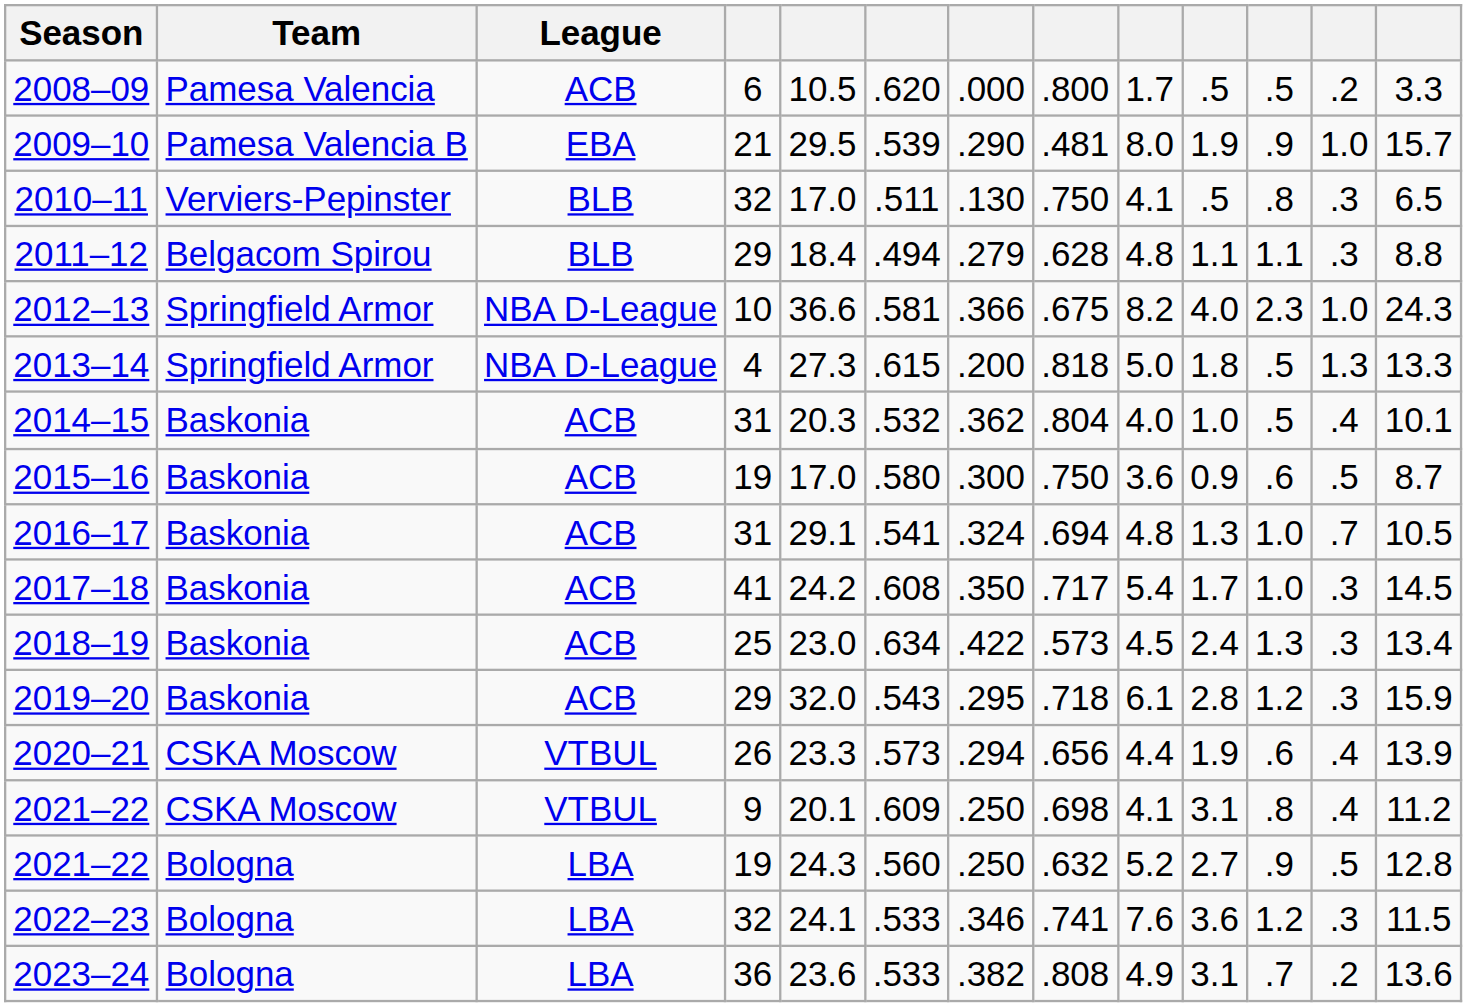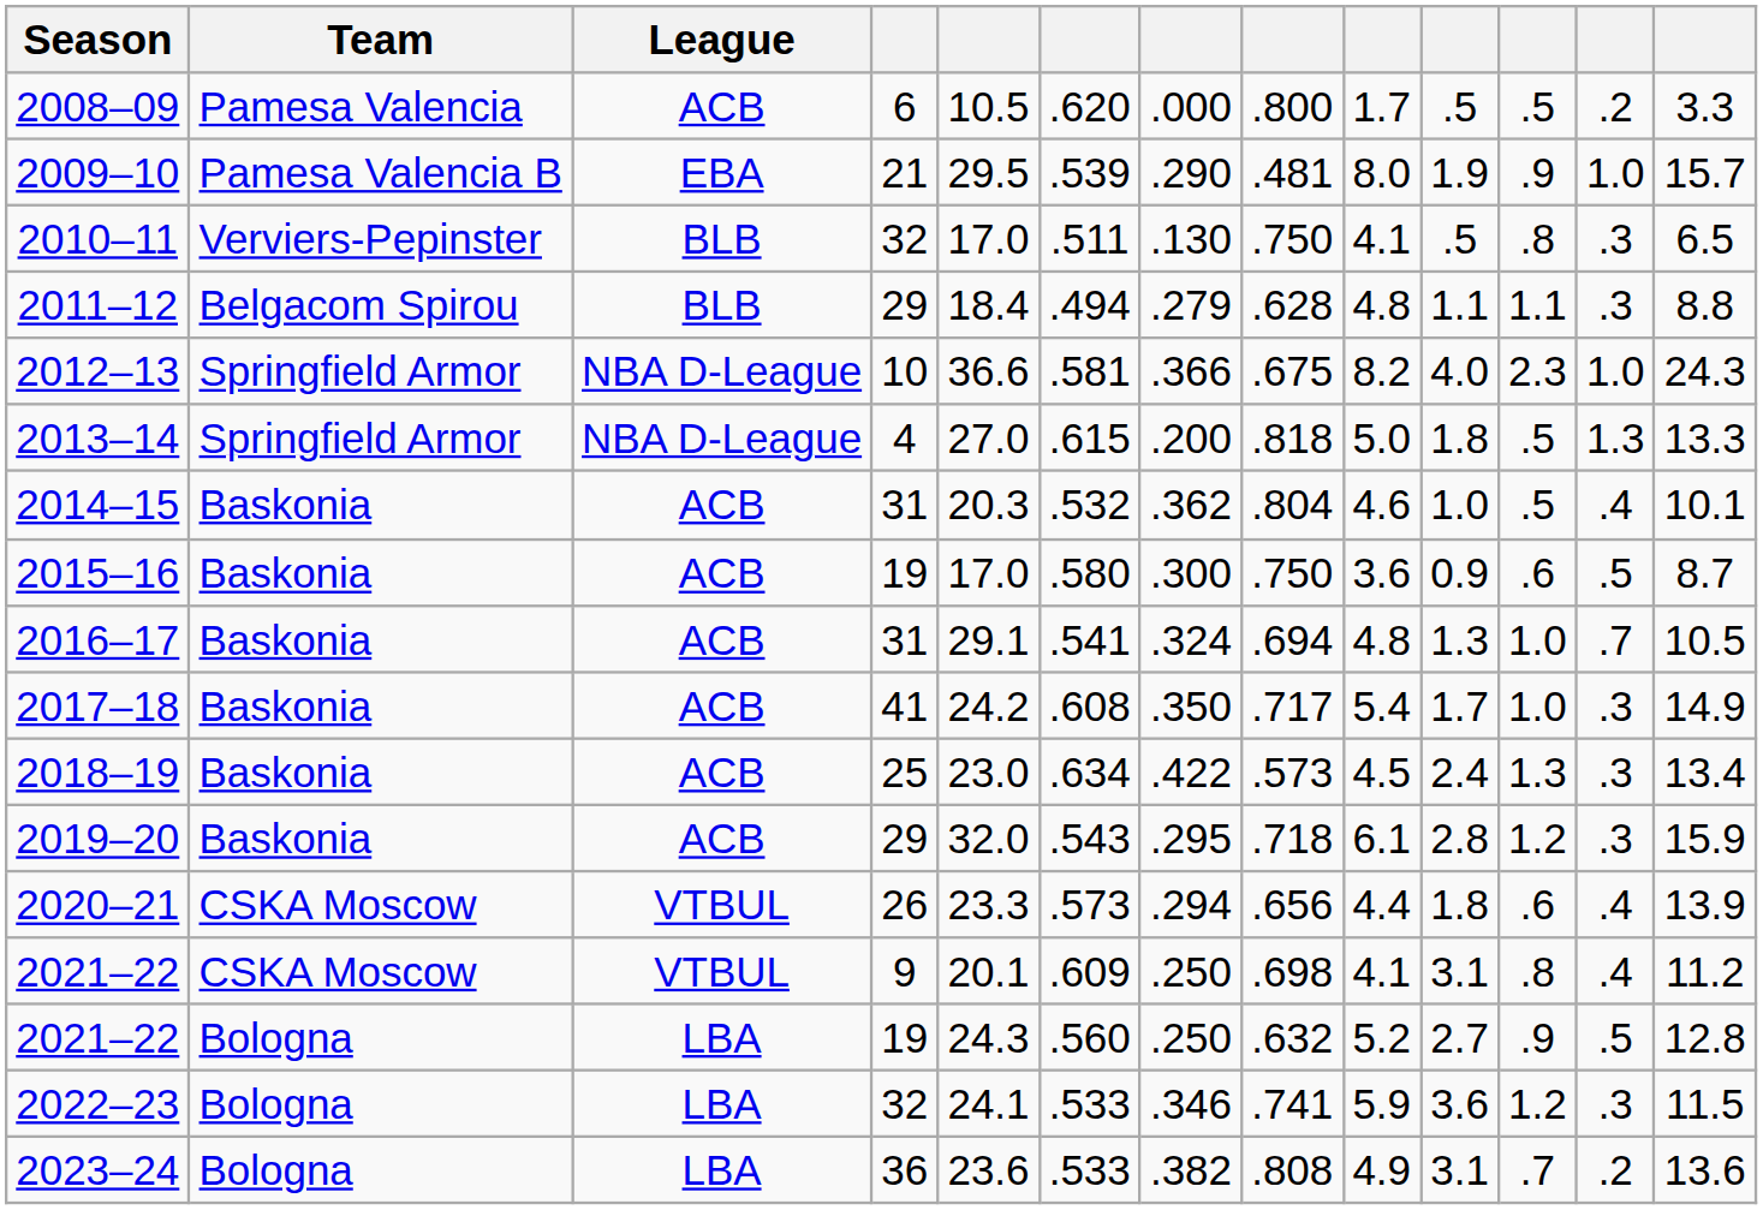2013–14 | column 5: 27.3 -> 27.0
2014–15 | column 9: 4.0 -> 4.6
2017–18 | column 13: 14.5 -> 14.9
2020–21 | column 10: 1.9 -> 1.8
2022–23 | column 9: 7.6 -> 5.9
